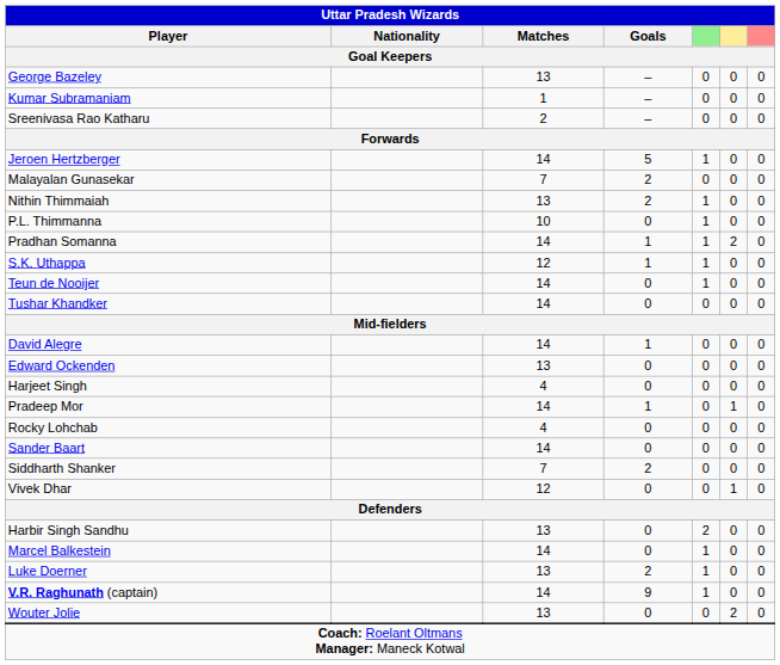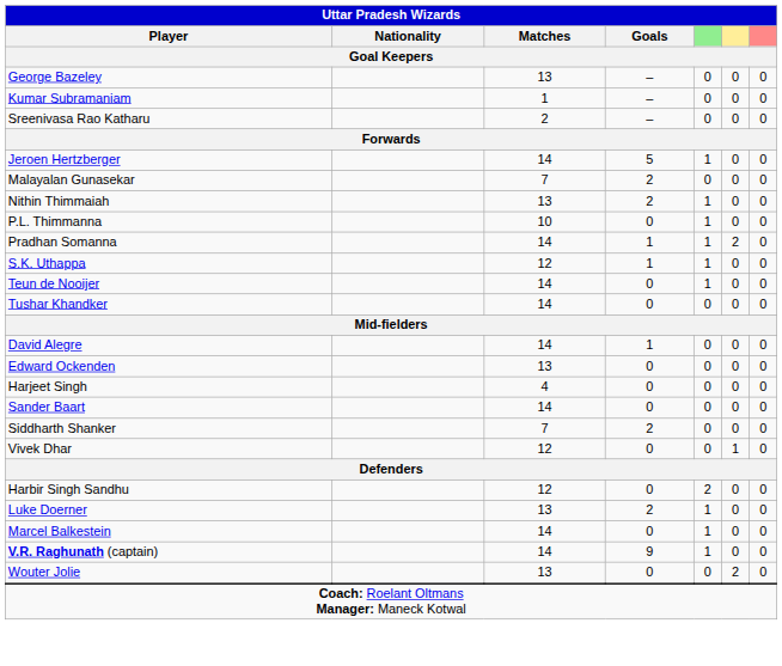- row: Pradeep Mor | 14 | 1 | 0 | 1 | 0
- row: Rocky Lohchab | 4 | 0 | 0 | 0 | 0
Harbir Singh Sandhu | Matches: 13 -> 12
rows swapped: Luke Doerner <-> Marcel Balkestein
